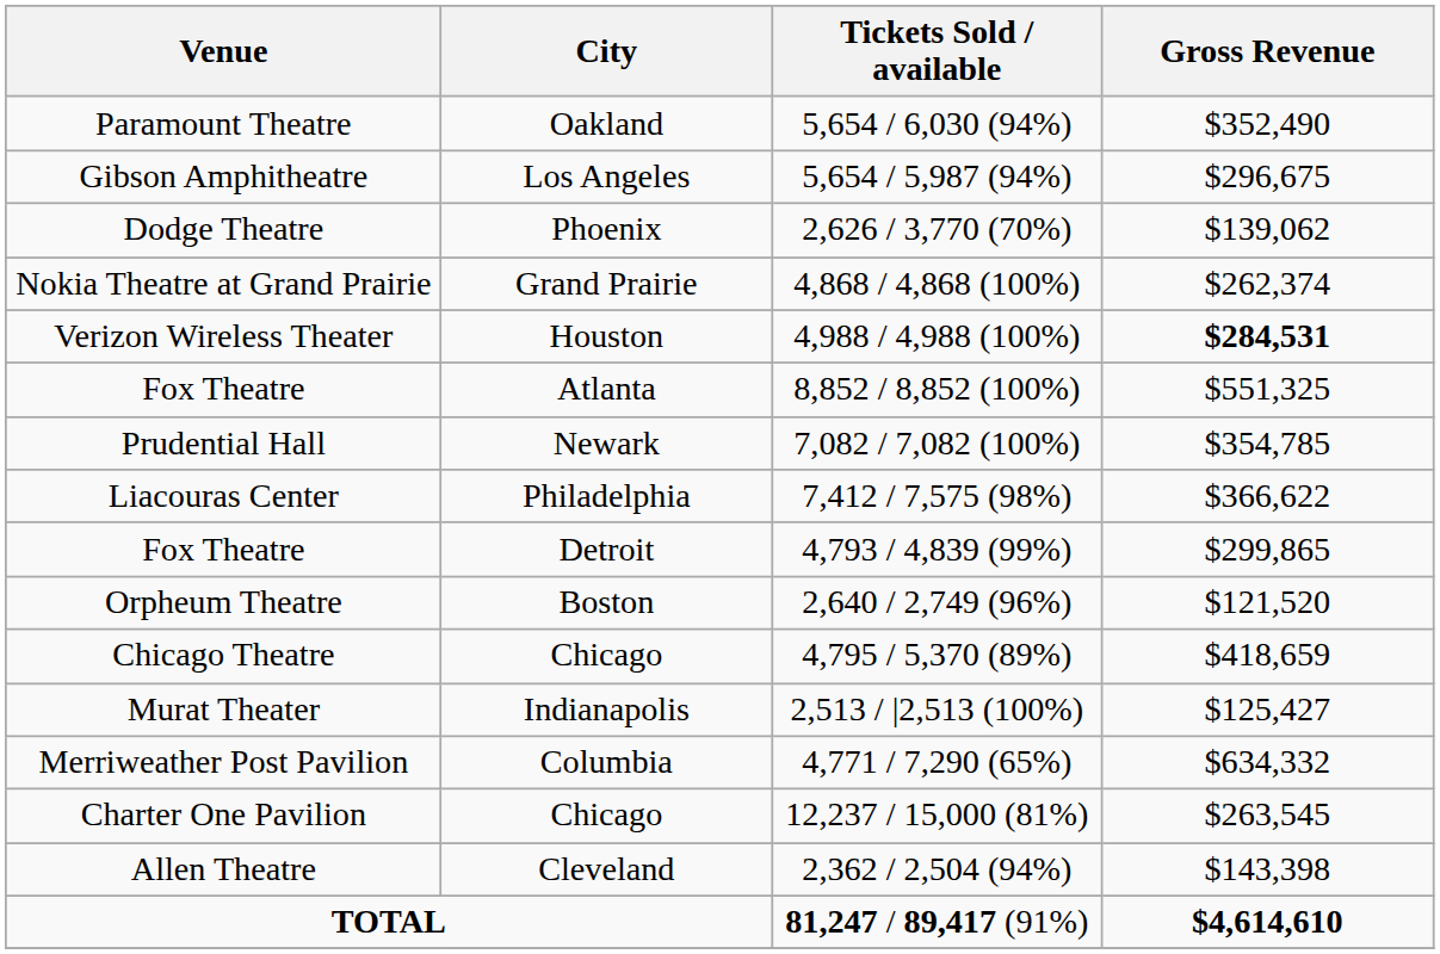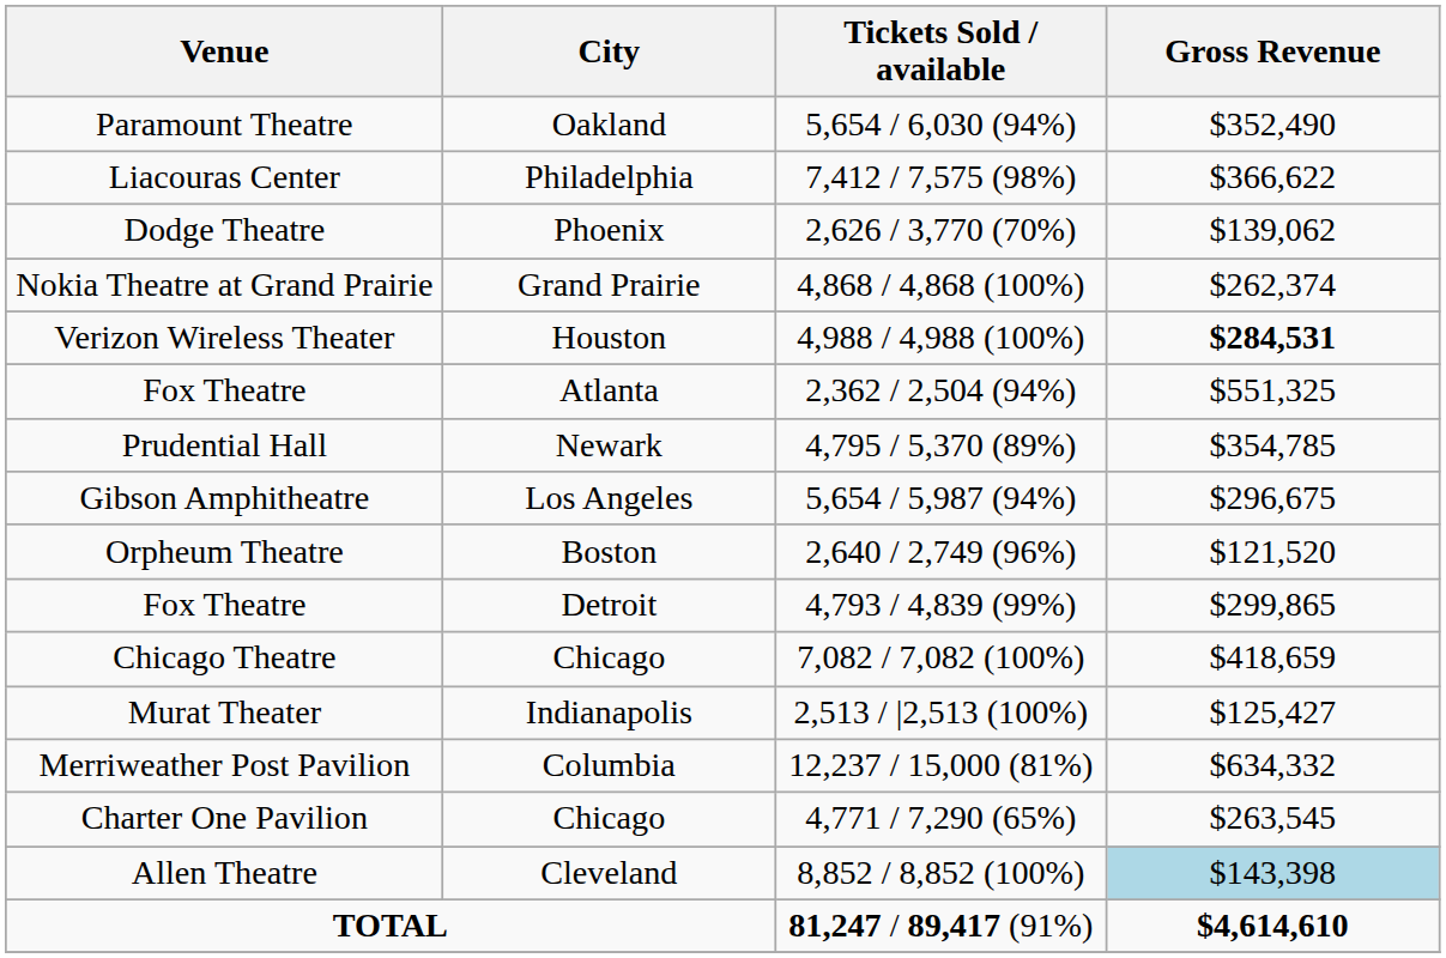rows swapped: Gibson Amphitheatre <-> Liacouras Center
Fox Theatre / Atlanta | Tickets Sold / available: 8,852 / 8,852 (100%) -> 2,362 / 2,504 (94%)
Prudential Hall | Tickets Sold / available: 7,082 / 7,082 (100%) -> 4,795 / 5,370 (89%)
rows swapped: Orpheum Theatre <-> Fox Theatre / Detroit
Chicago Theatre | Tickets Sold / available: 4,795 / 5,370 (89%) -> 7,082 / 7,082 (100%)
Merriweather Post Pavilion | Tickets Sold / available: 4,771 / 7,290 (65%) -> 12,237 / 15,000 (81%)
Charter One Pavilion | Tickets Sold / available: 12,237 / 15,000 (81%) -> 4,771 / 7,290 (65%)
Allen Theatre | Tickets Sold / available: 2,362 / 2,504 (94%) -> 8,852 / 8,852 (100%)
Allen Theatre | Gross Revenue: no background -> lightblue background
